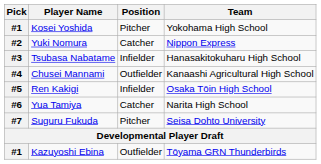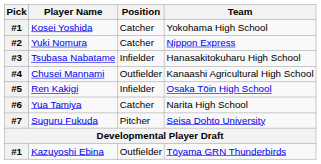Kosei Yoshida | Position: Pitcher -> Catcher
